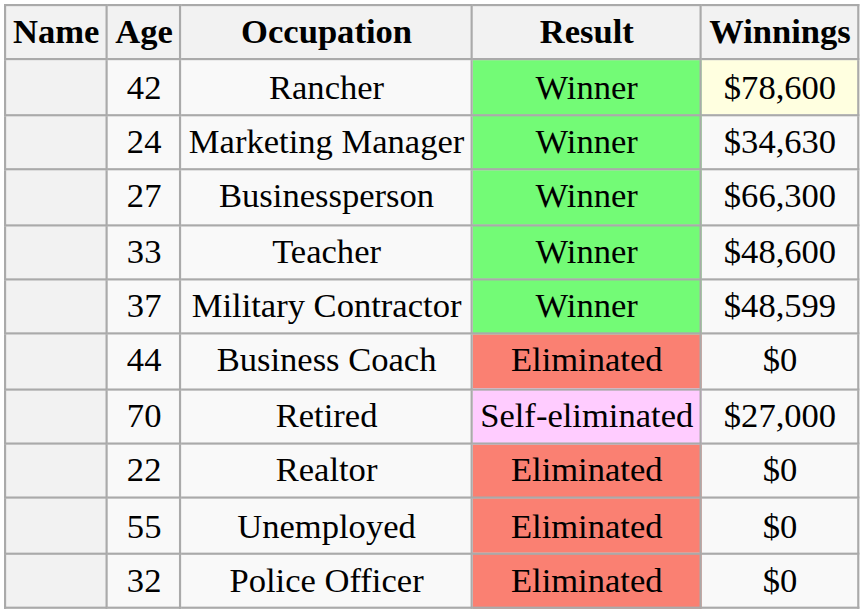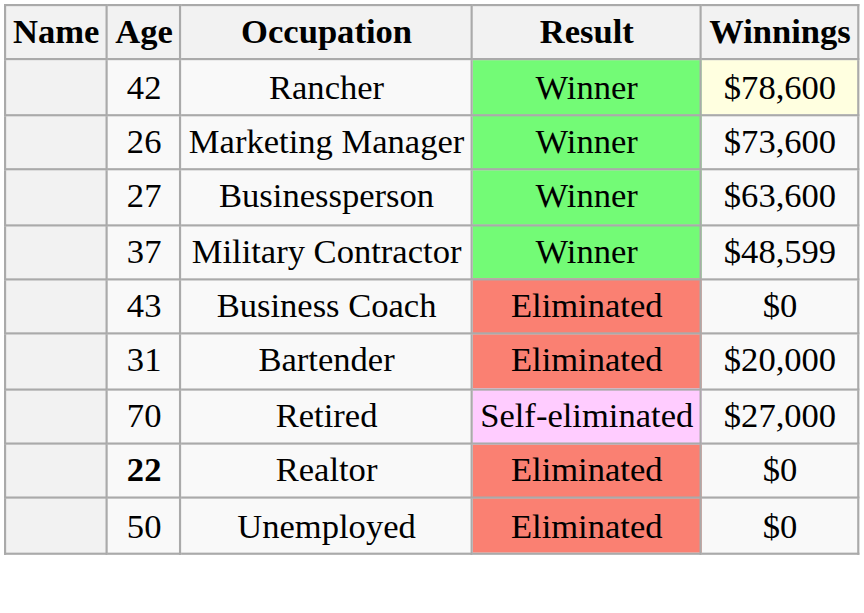Marketing Manager | Age: 24 -> 26
Marketing Manager | Winnings: $34,630 -> $73,600
Businessperson | Winnings: $66,300 -> $63,600
- row: 33 | Teacher | Winner | $48,600
Business Coach | Age: 44 -> 43
+ row: 31 | Bartender | Eliminated | $20,000
Realtor | Age: normal -> bold
Unemployed | Age: 55 -> 50
- row: 32 | Police Officer | Eliminated | $0
